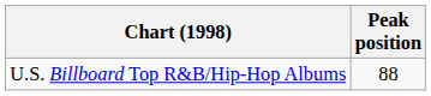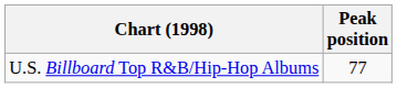U.S. Billboard Top R&B/Hip-Hop Albums | Peak position: 88 -> 77
